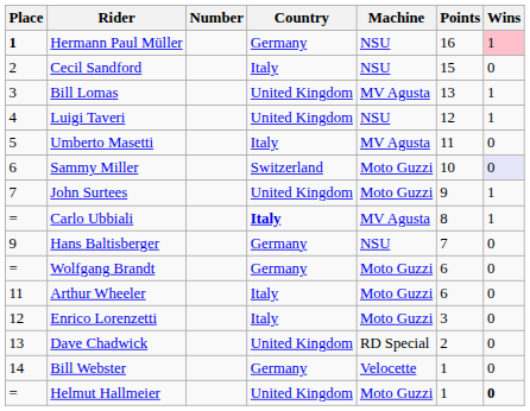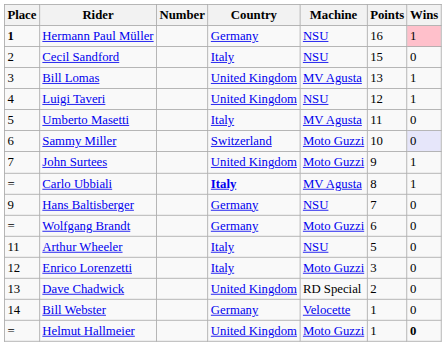Arthur Wheeler | Machine: Moto Guzzi -> NSU
Arthur Wheeler | Points: 6 -> 5
